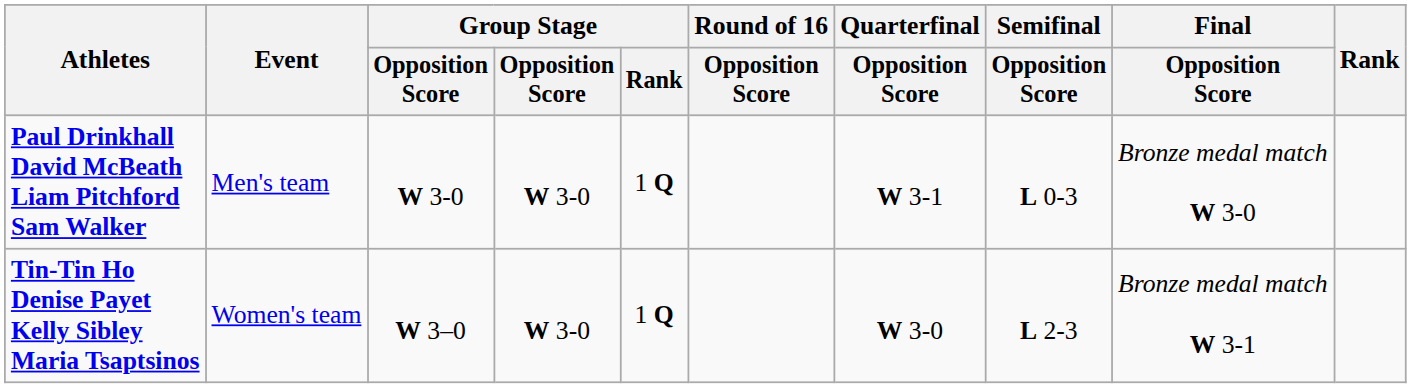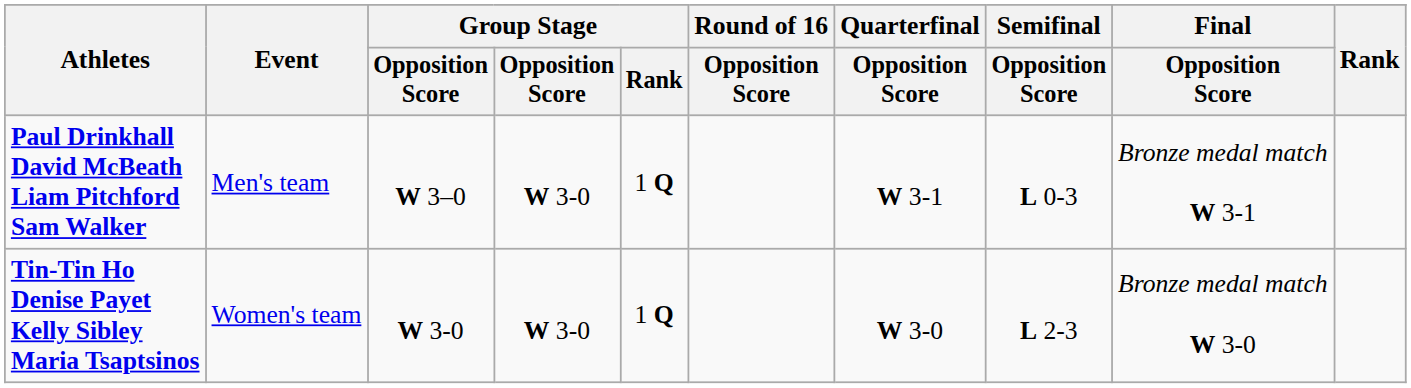Paul Drinkhall David McBeath Liam Pitchford Sam Walker | column 3: W 3-0 -> W 3–0
Paul Drinkhall David McBeath Liam Pitchford Sam Walker | Final / Opposition Score: Bronze medal match W 3-0 -> Bronze medal match W 3-1
Tin-Tin Ho Denise Payet Kelly Sibley Maria Tsaptsinos | column 3: W 3–0 -> W 3-0
Tin-Tin Ho Denise Payet Kelly Sibley Maria Tsaptsinos | Final / Opposition Score: Bronze medal match W 3-1 -> Bronze medal match W 3-0
